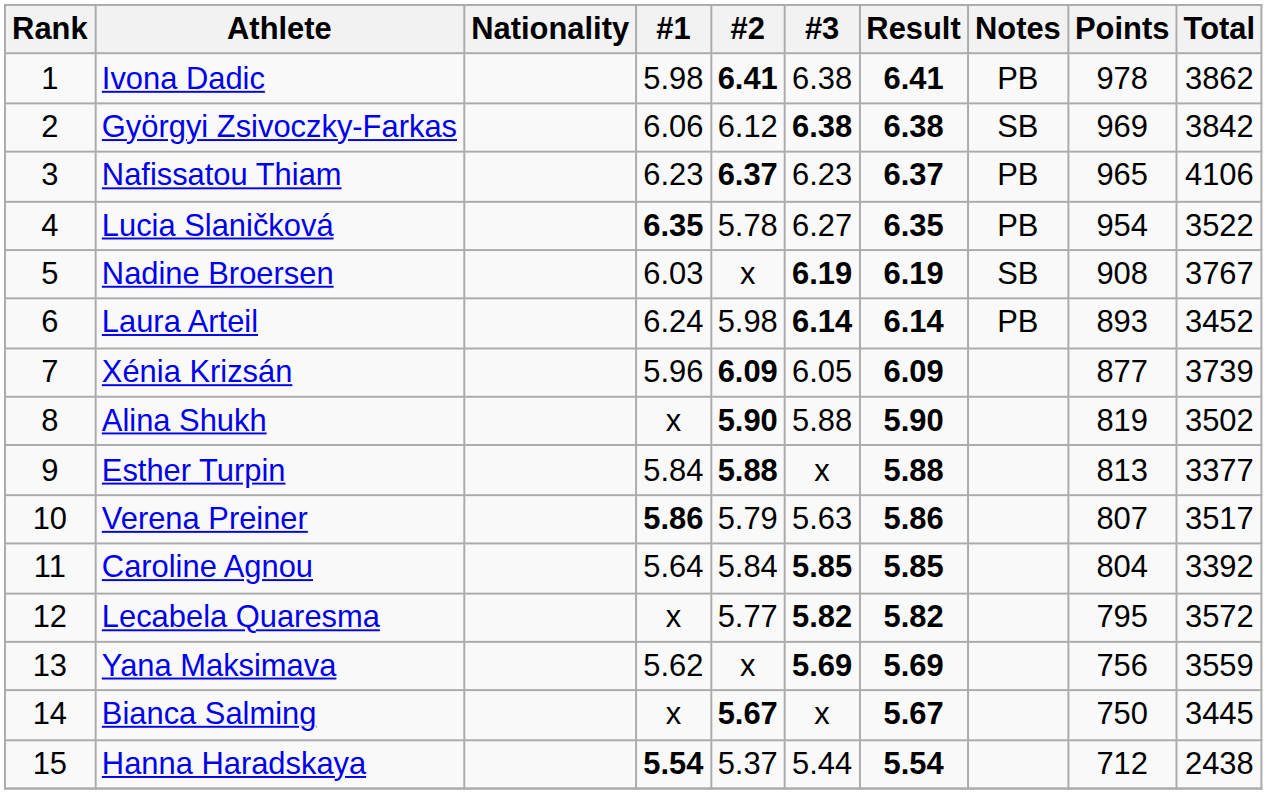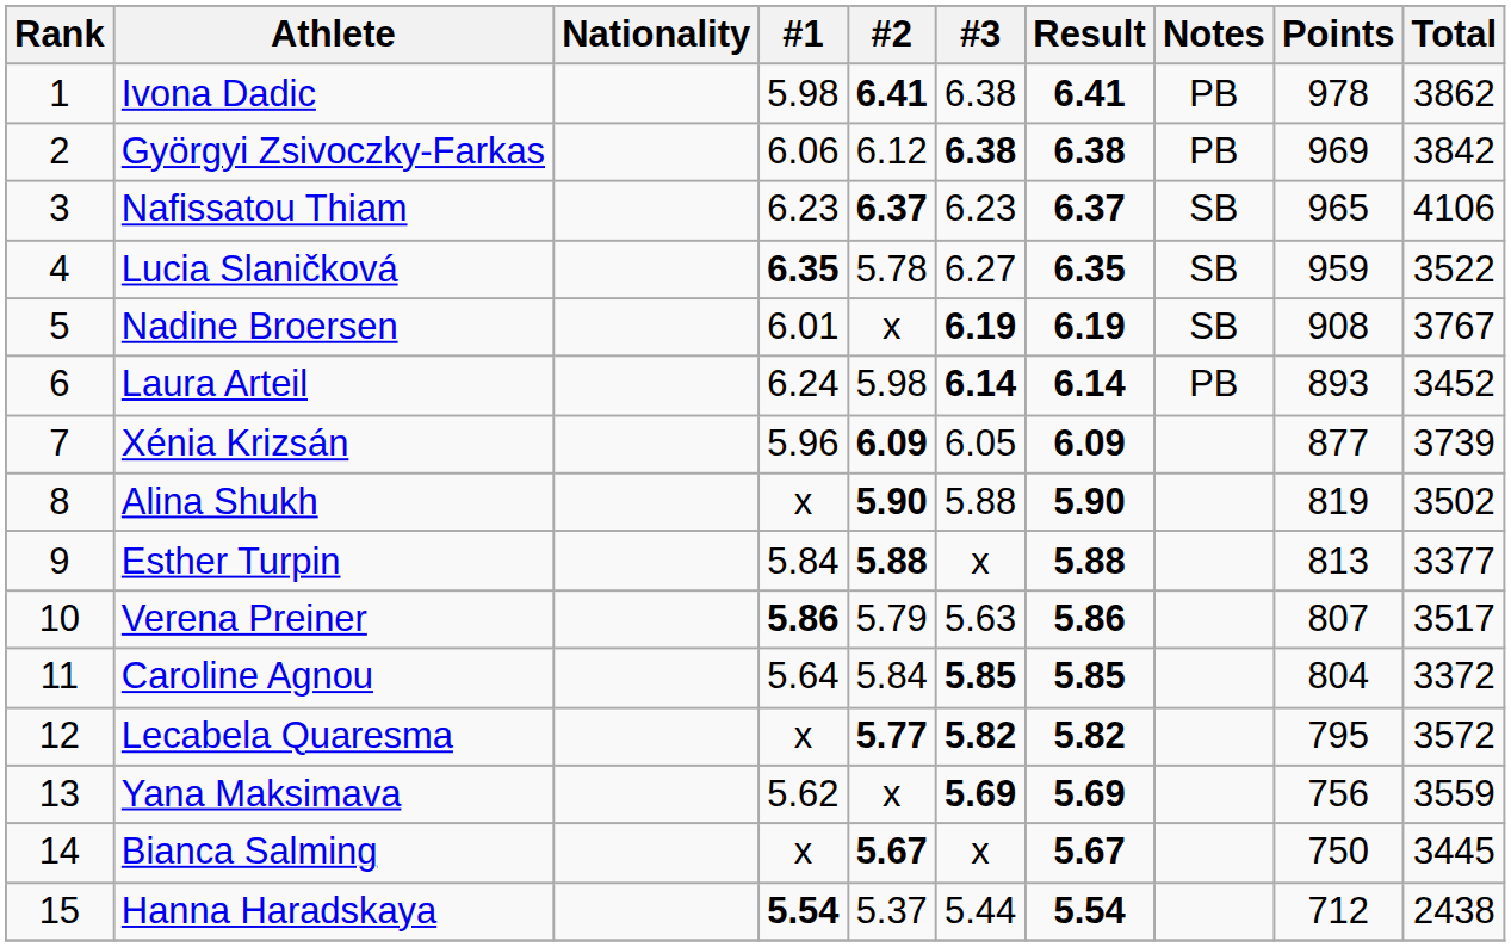Györgyi Zsivoczky-Farkas | Notes: SB -> PB
Nafissatou Thiam | Notes: PB -> SB
Lucia Slaničková | Notes: PB -> SB
Lucia Slaničková | Points: 954 -> 959
Nadine Broersen | #1: 6.03 -> 6.01
Caroline Agnou | Total: 3392 -> 3372
Lecabela Quaresma | #2: normal -> bold
